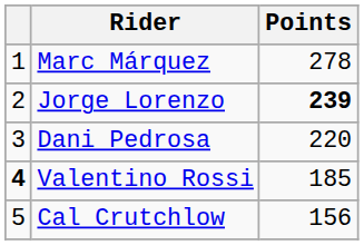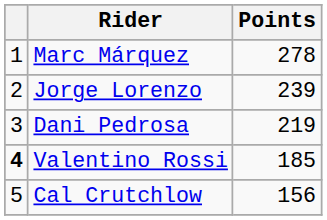Jorge Lorenzo | Points: bold -> normal
Dani Pedrosa | Points: 220 -> 219
